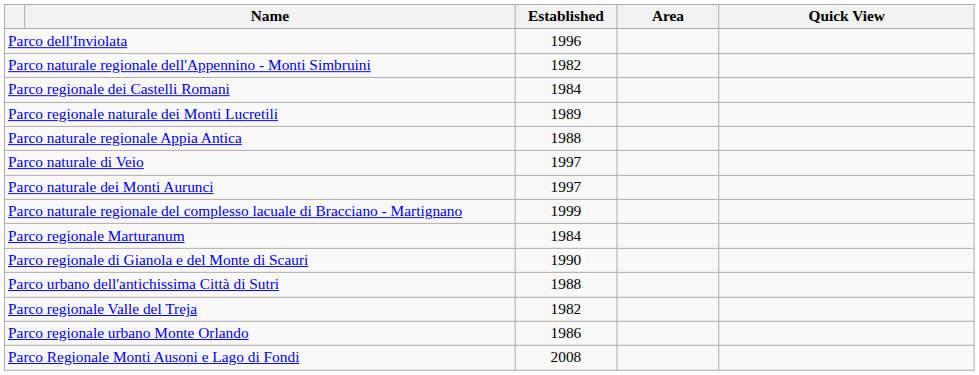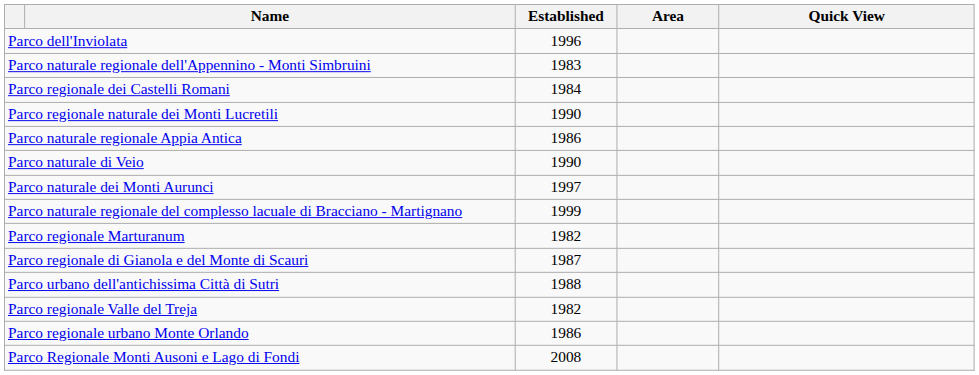Parco naturale regionale dell'Appennino - Monti Simbruini | Established: 1982 -> 1983
Parco regionale naturale dei Monti Lucretili | Established: 1989 -> 1990
Parco naturale regionale Appia Antica | Established: 1988 -> 1986
Parco naturale di Veio | Established: 1997 -> 1990
Parco regionale Marturanum | Established: 1984 -> 1982
Parco regionale di Gianola e del Monte di Scauri | Established: 1990 -> 1987
